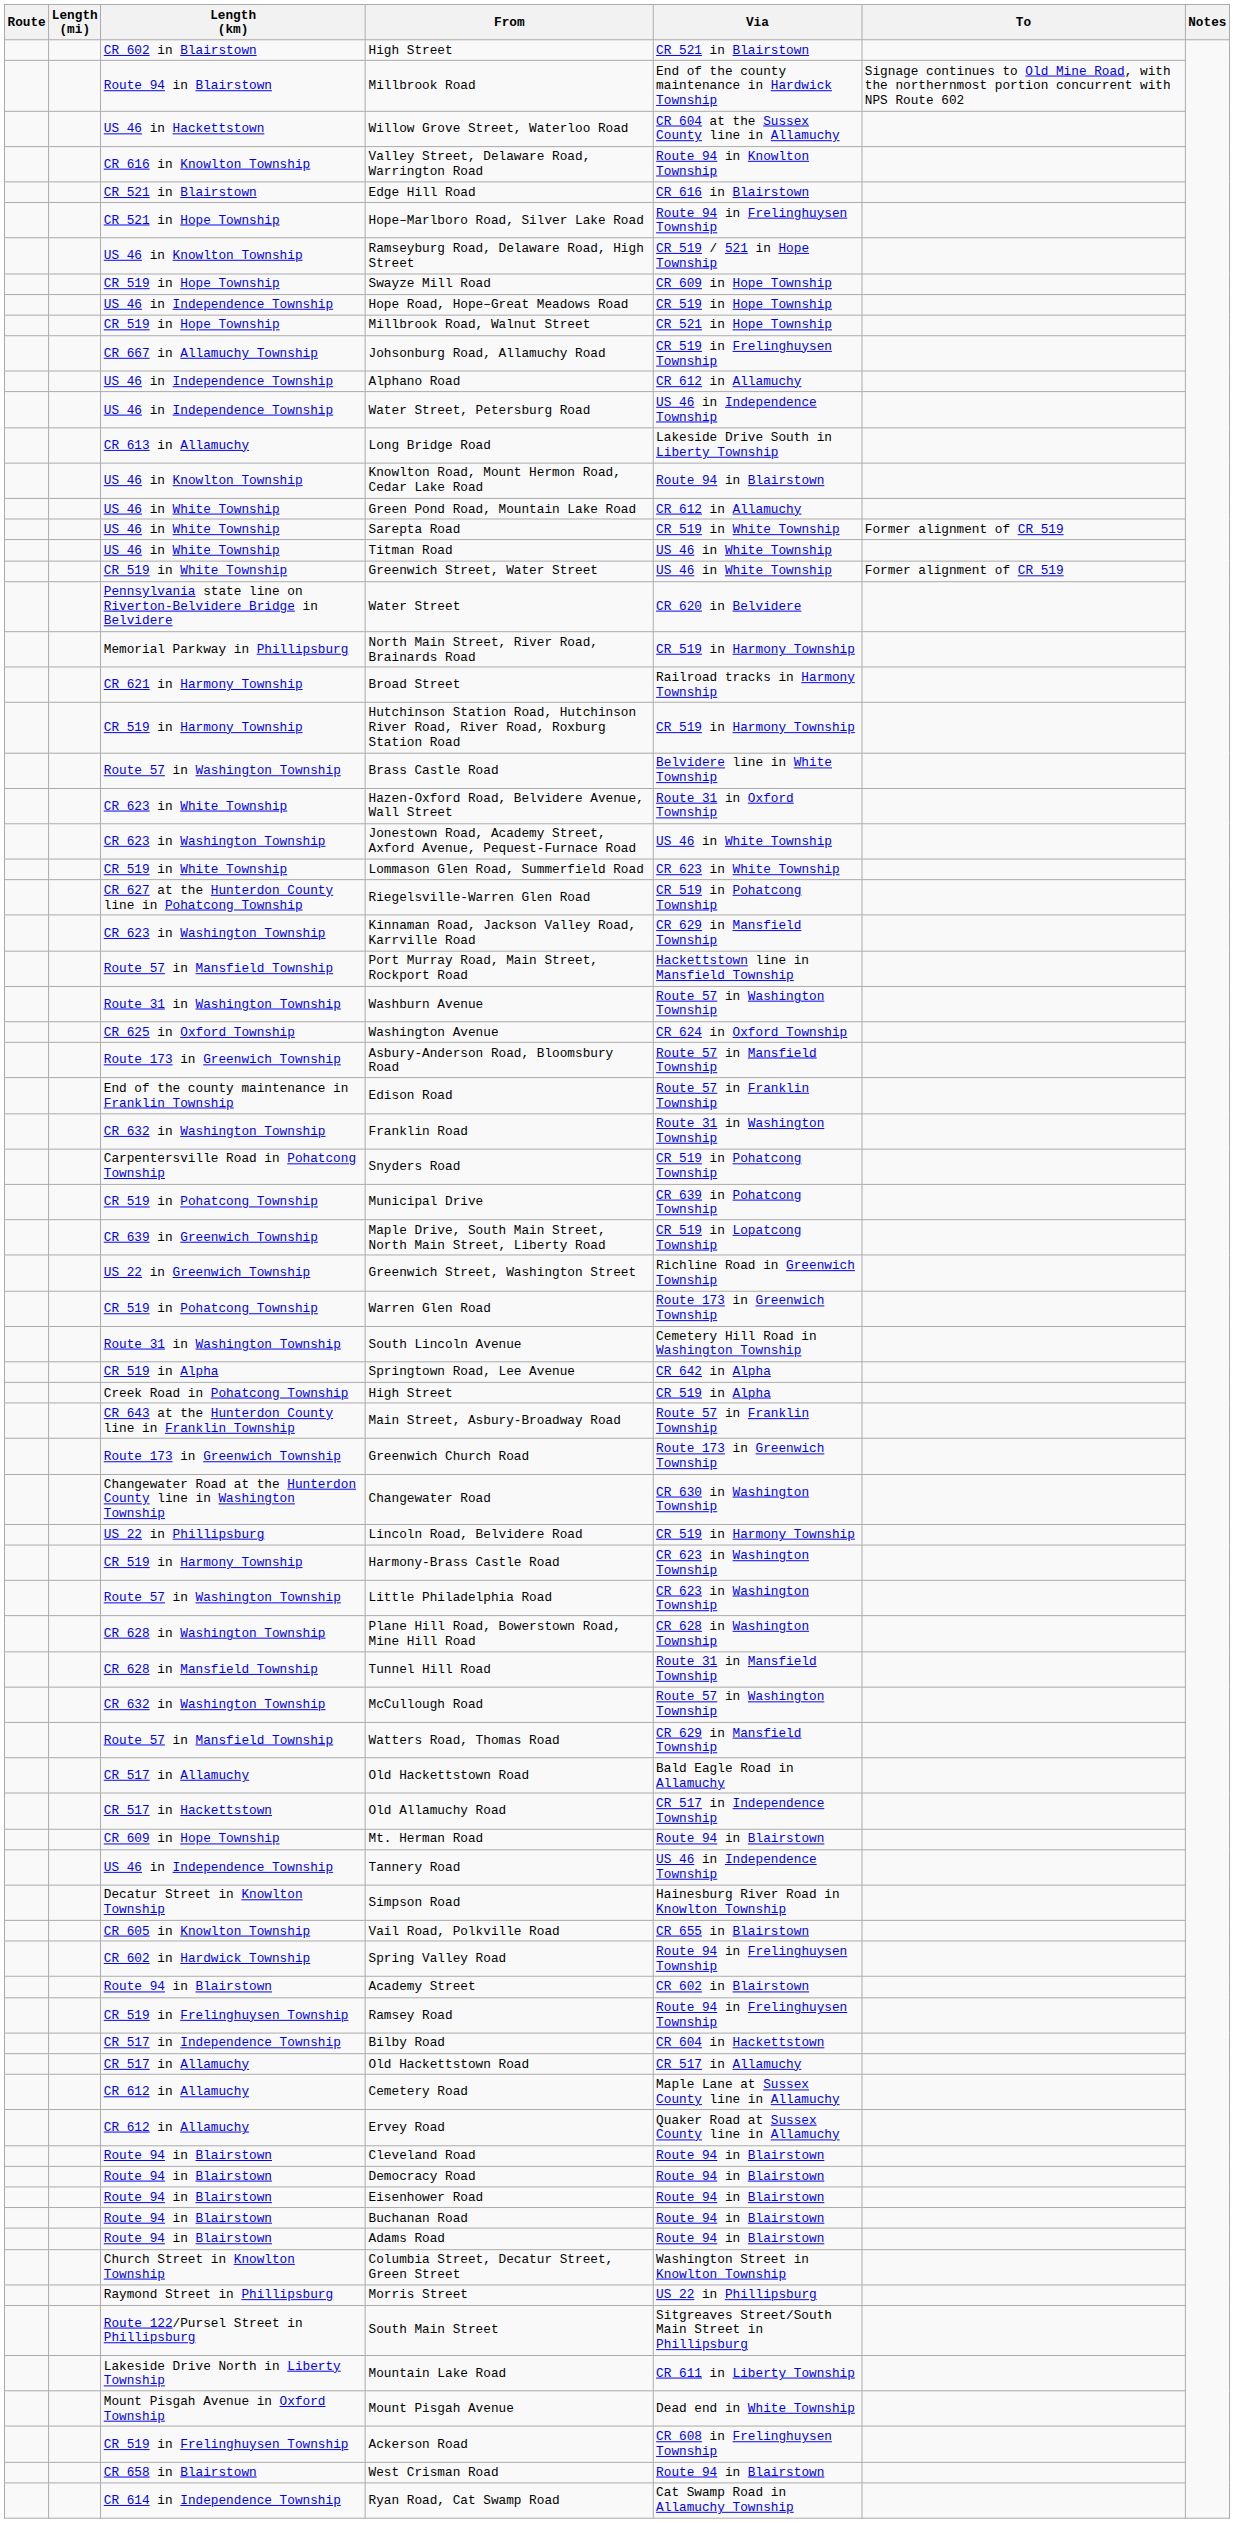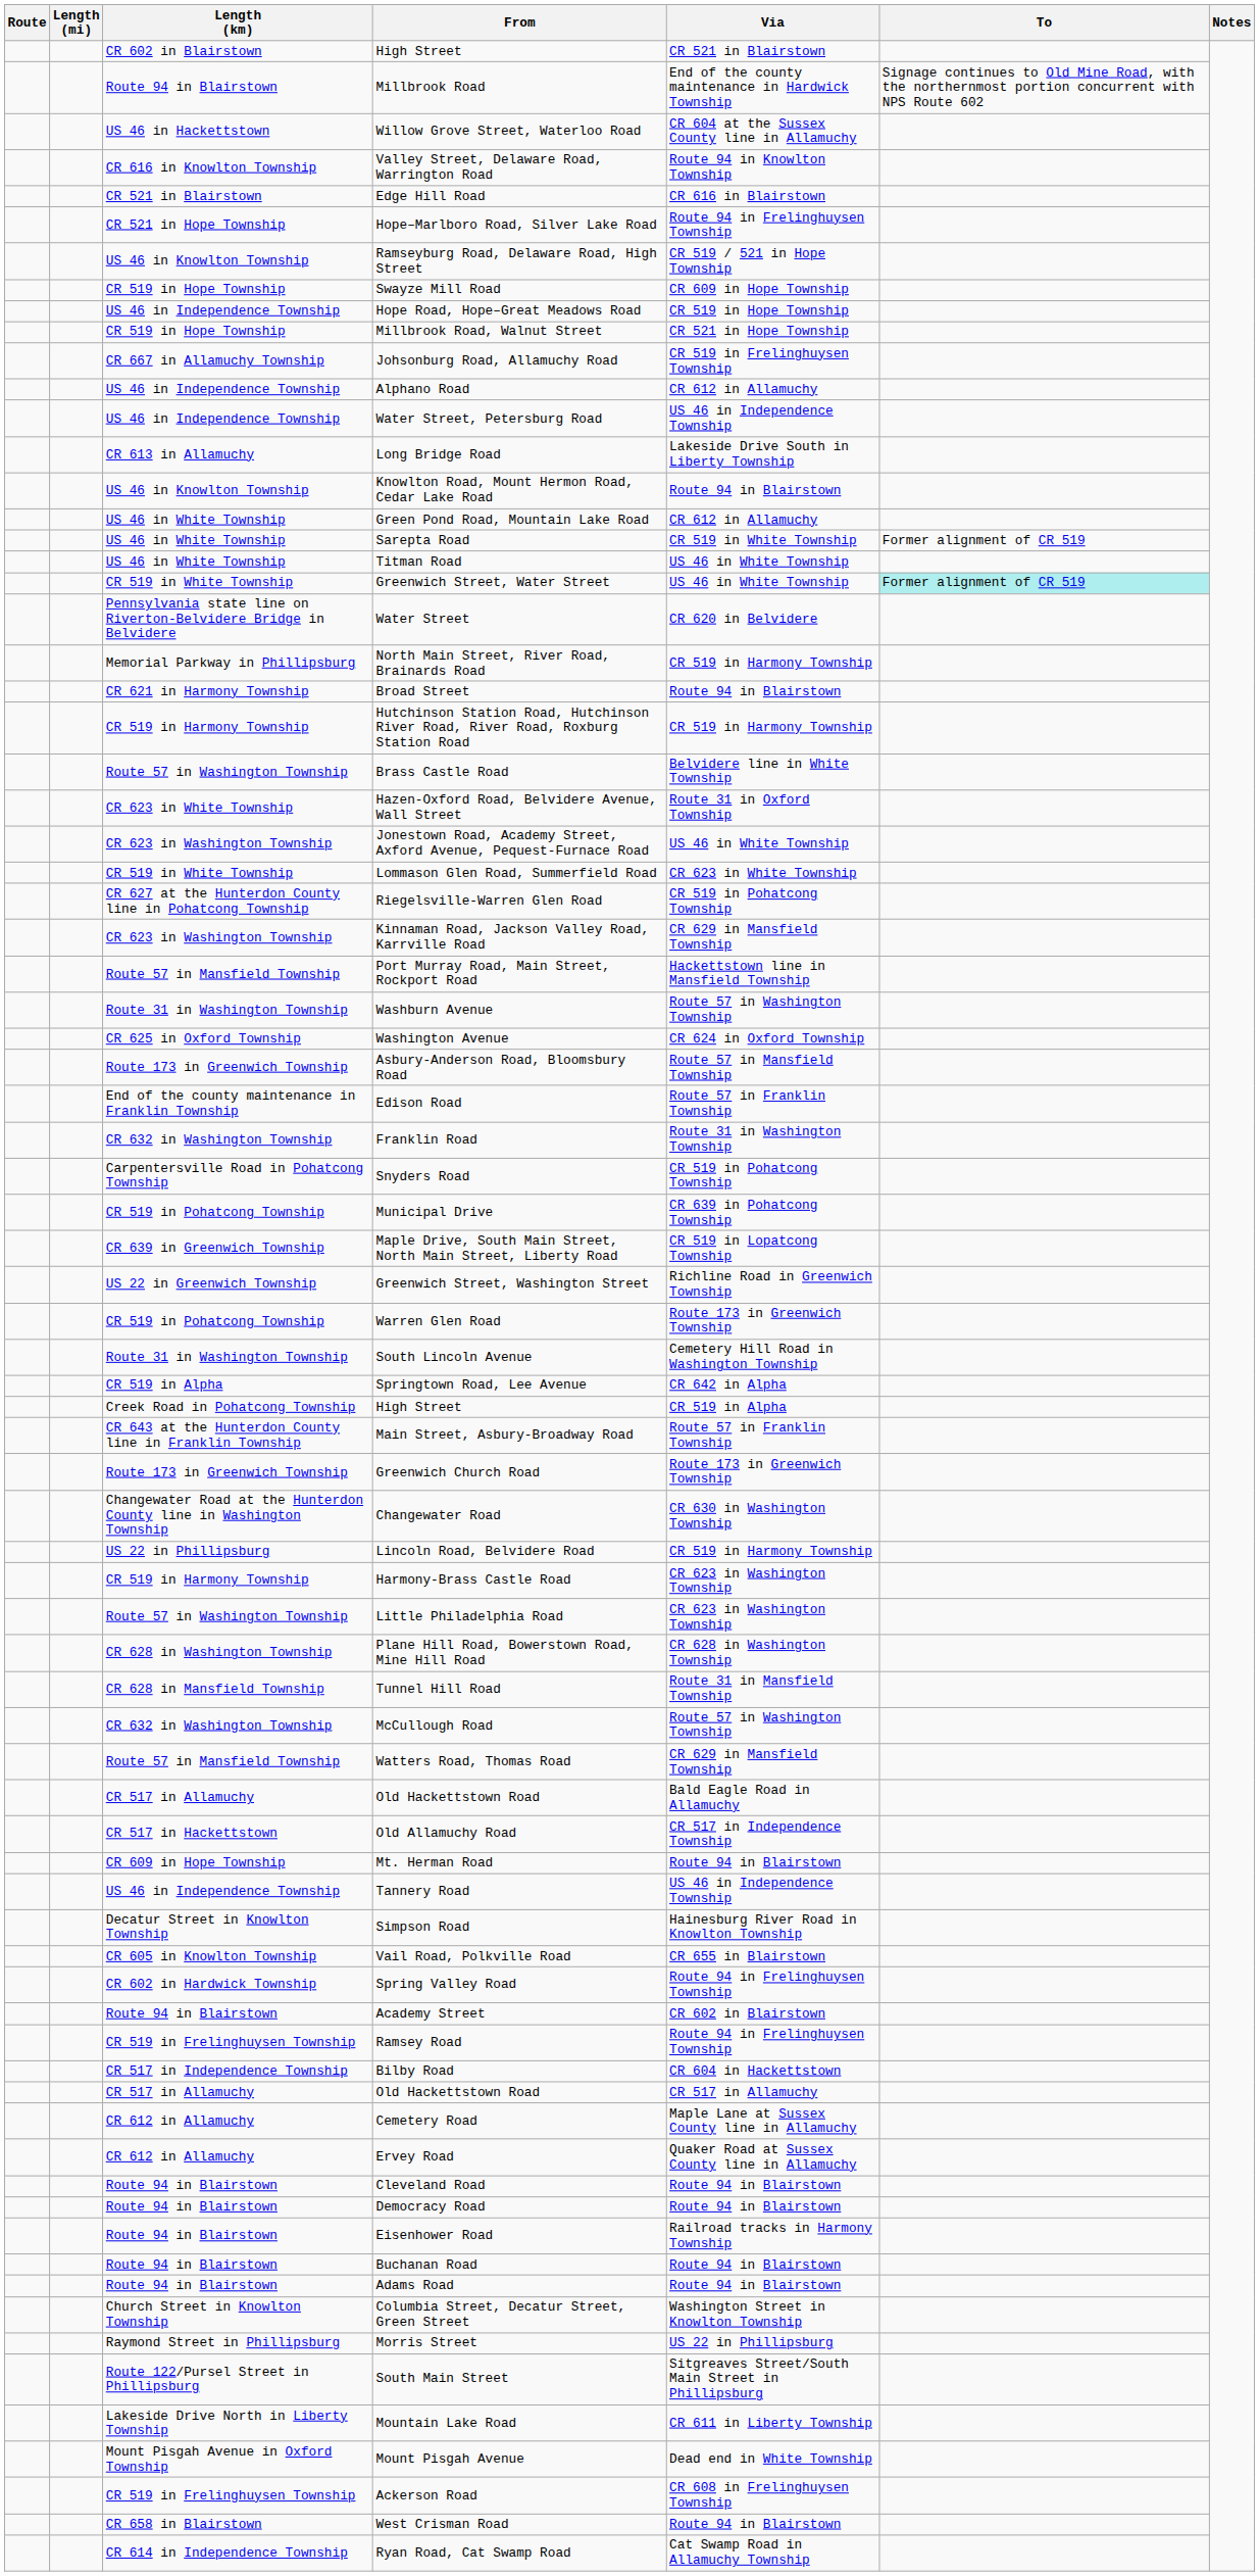Greenwich Street, Water Street | To: no background -> paleturquoise background
Broad Street | Via: Railroad tracks in Harmony Township -> Route 94 in Blairstown
Eisenhower Road | Via: Route 94 in Blairstown -> Railroad tracks in Harmony Township
